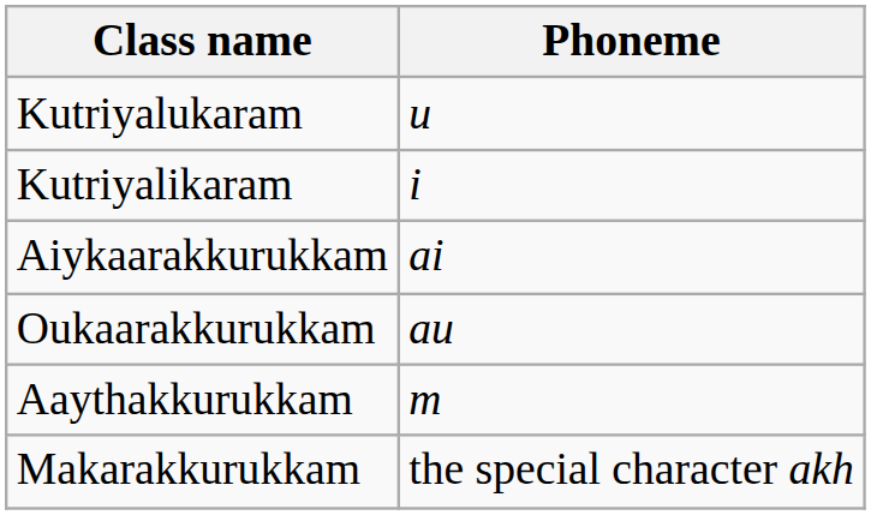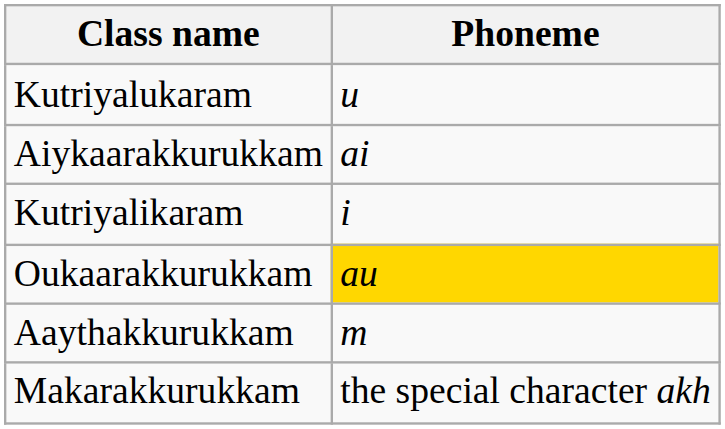rows swapped: Kutriyalikaram <-> Aiykaarakkurukkam
Oukaarakkurukkam | Phoneme: no background -> gold background
